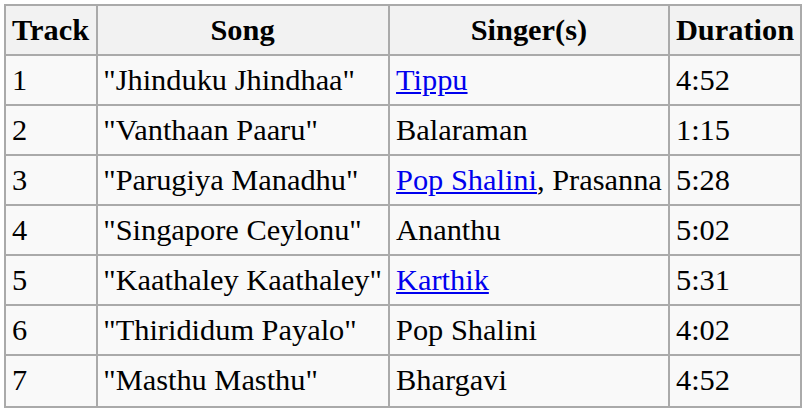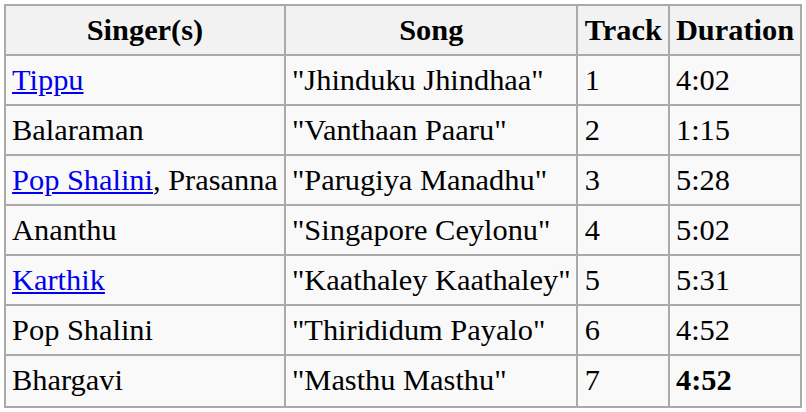columns swapped: Track <-> Singer(s)
"Jhinduku Jhindhaa" | Duration: 4:52 -> 4:02
"Thirididum Payalo" | Duration: 4:02 -> 4:52
"Masthu Masthu" | Duration: normal -> bold
